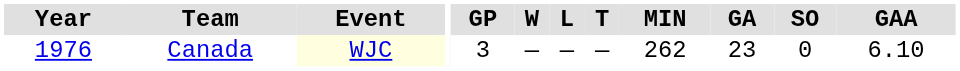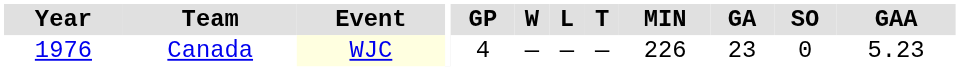Canada | GP: 3 -> 4
Canada | MIN: 262 -> 226
Canada | GAA: 6.10 -> 5.23
